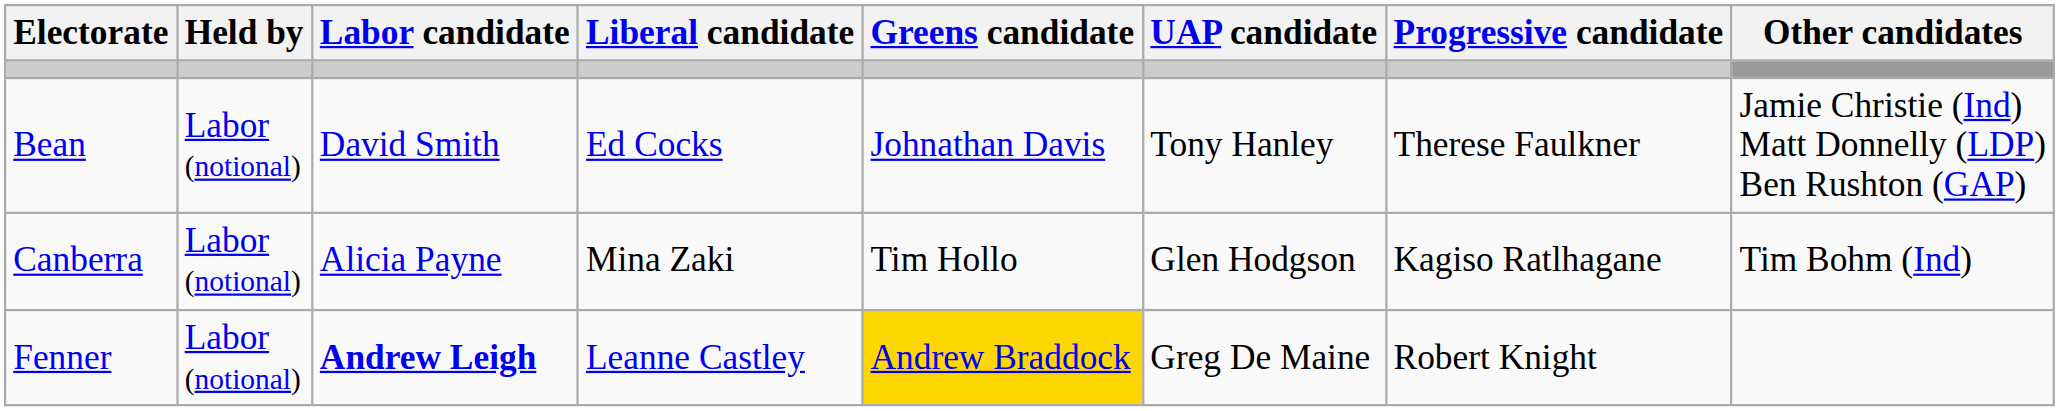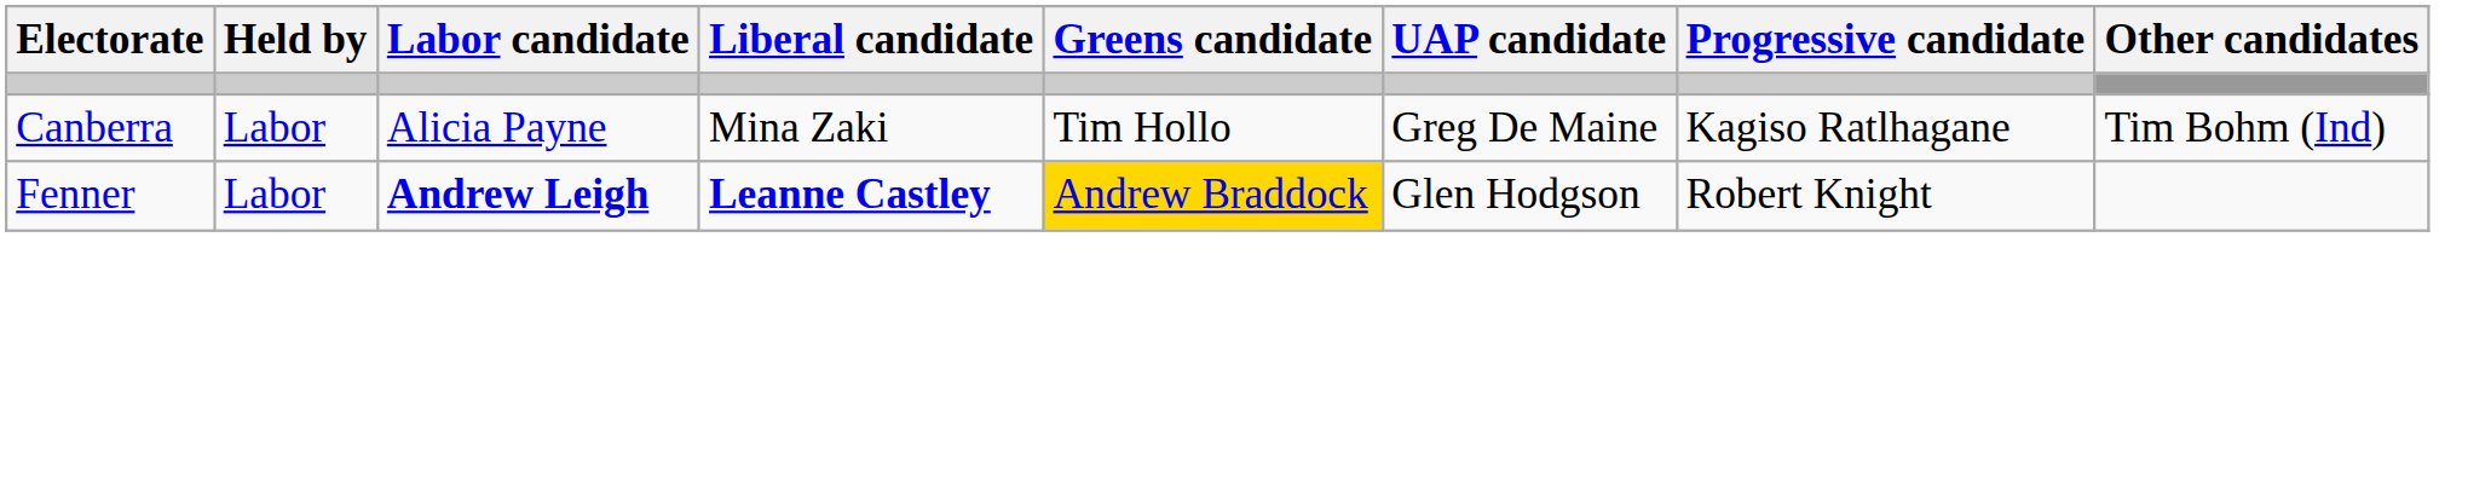- row: Bean | Labor (notional) | David Smith | Ed Cocks | Johnathan Davis | Tony Hanley | Therese Faulkner | Jamie Christie (Ind) Matt Donnelly (LDP) Ben Rushton (GAP)
Canberra | Held by: Labor (notional) -> Labor
Canberra | UAP candidate: Glen Hodgson -> Greg De Maine
Fenner | Held by: Labor (notional) -> Labor
Fenner | Liberal candidate: normal -> bold
Fenner | UAP candidate: Greg De Maine -> Glen Hodgson
